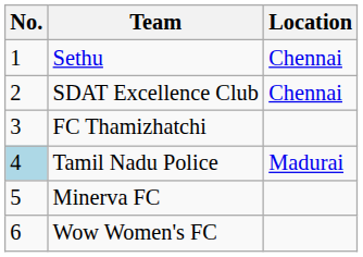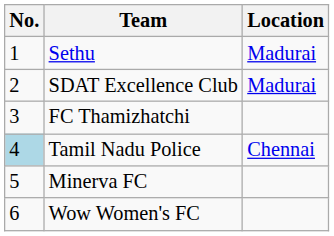Sethu | Location: Chennai -> Madurai
SDAT Excellence Club | Location: Chennai -> Madurai
Tamil Nadu Police | Location: Madurai -> Chennai
